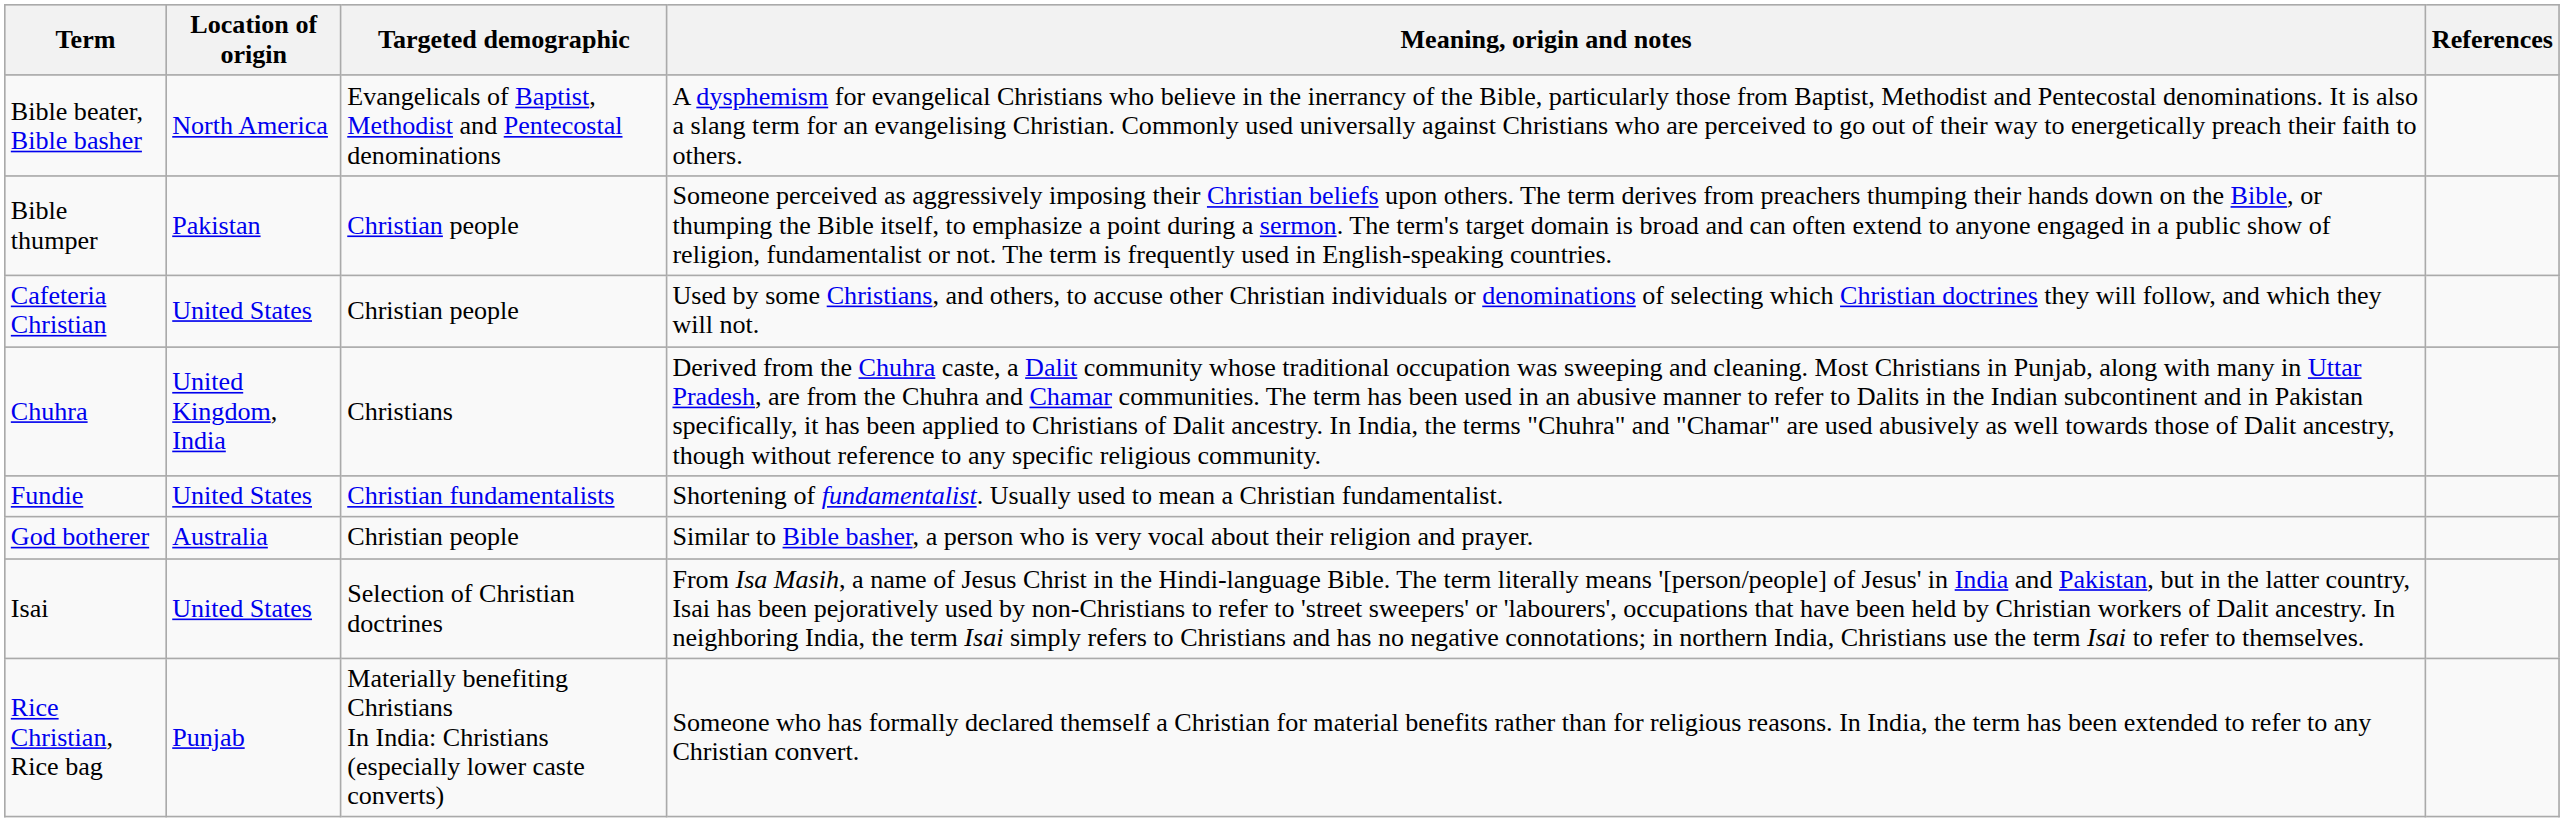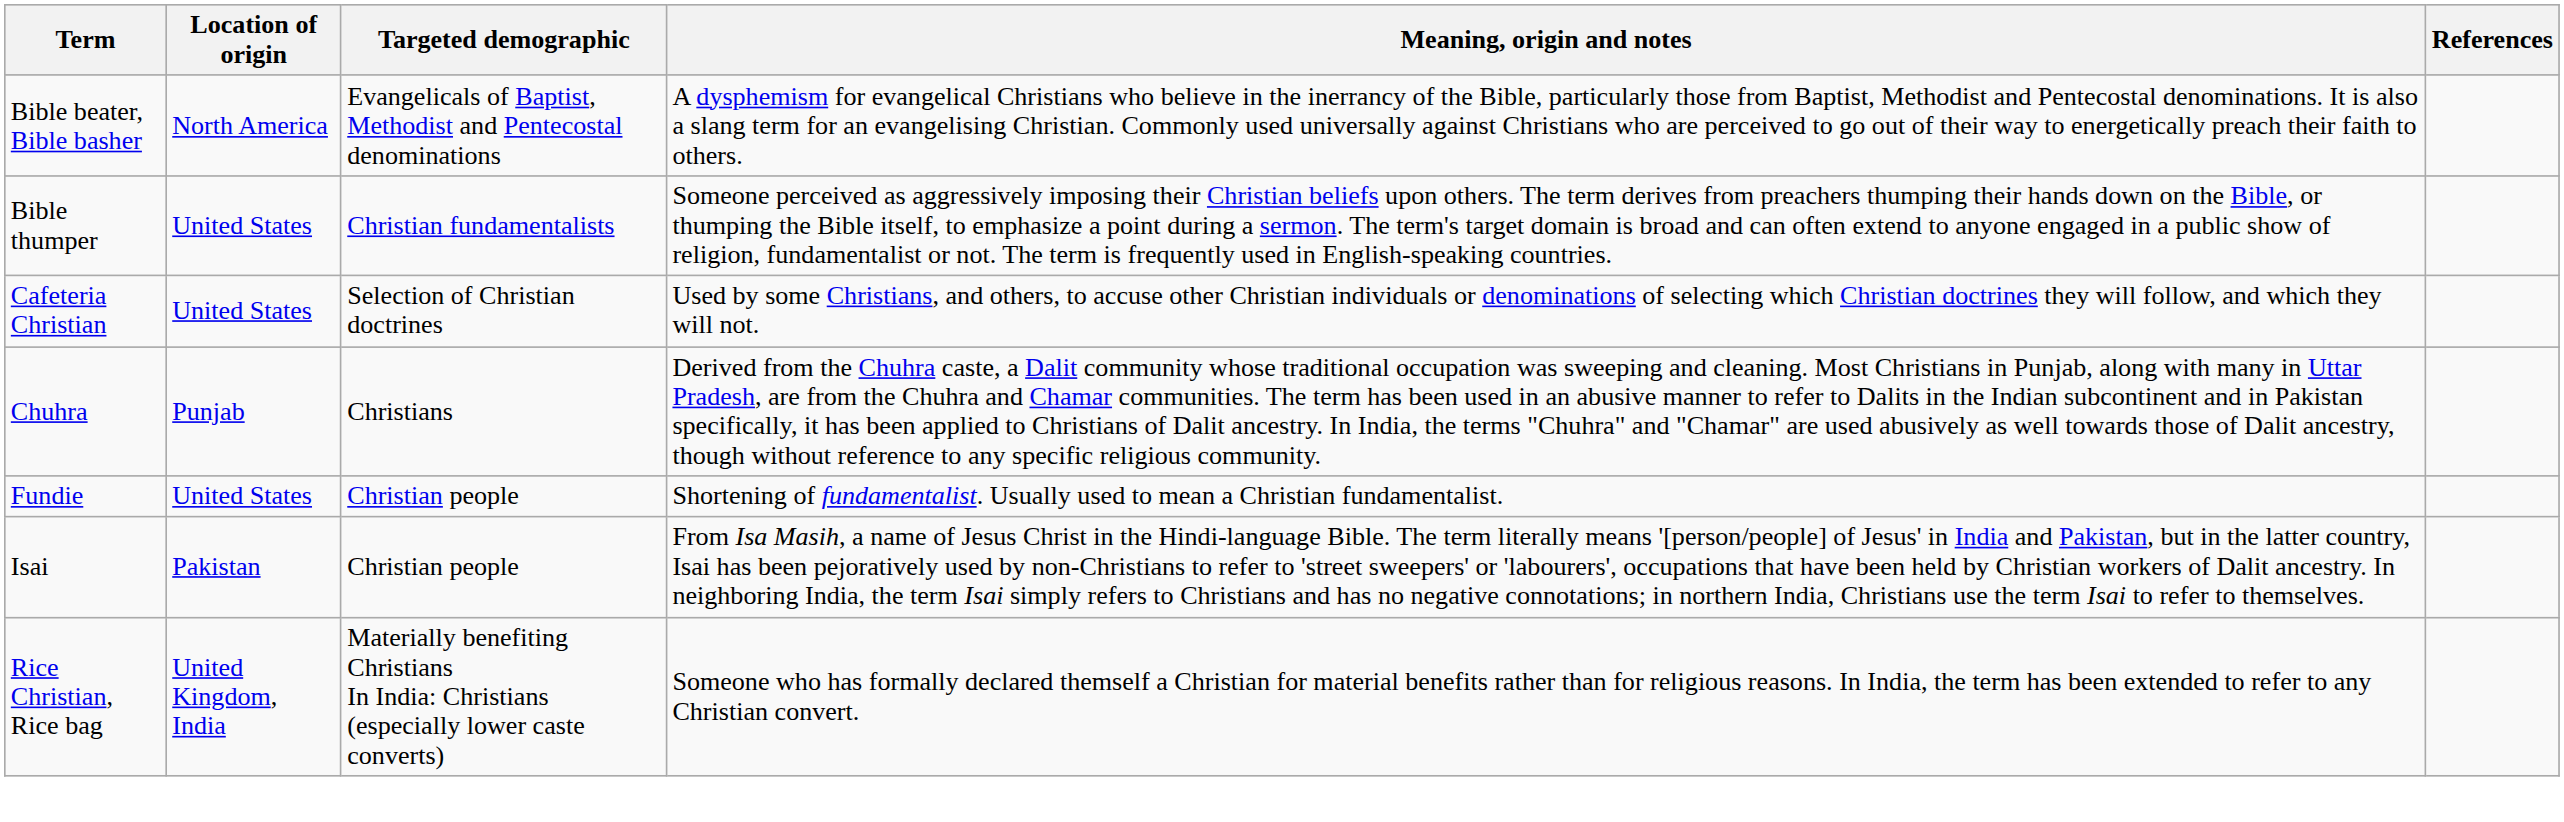Bible thumper | Location of origin: Pakistan -> United States
Bible thumper | Targeted demographic: Christian people -> Christian fundamentalists
Cafeteria Christian | Targeted demographic: Christian people -> Selection of Christian doctrines
Chuhra | Location of origin: United Kingdom, India -> Punjab
Fundie | Targeted demographic: Christian fundamentalists -> Christian people
- row: God botherer | Australia | Christian people | Similar to Bible basher, a person who is very vocal about their religion and prayer.
Isai | Location of origin: United States -> Pakistan
Isai | Targeted demographic: Selection of Christian doctrines -> Christian people
Rice Christian, Rice bag | Location of origin: Punjab -> United Kingdom, India
